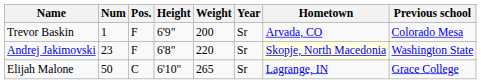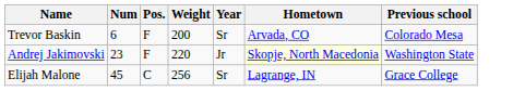- column: Height | 6'9" | 6'8" | 6'10"
Trevor Baskin | Num: 1 -> 6
Andrej Jakimovski | Year: Sr -> Jr
Elijah Malone | Num: 50 -> 45
Elijah Malone | Weight: 265 -> 256
